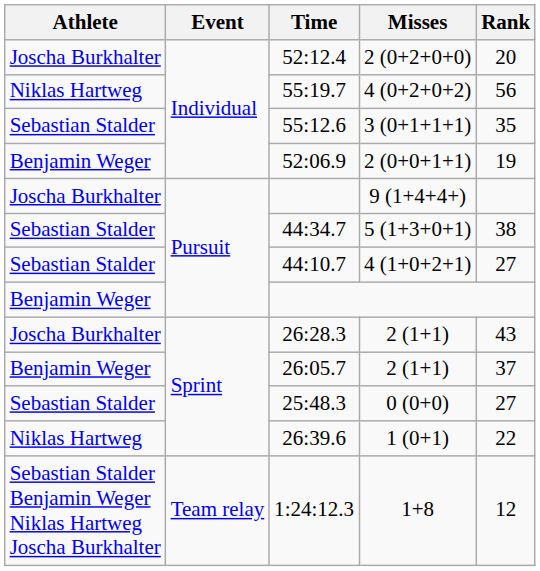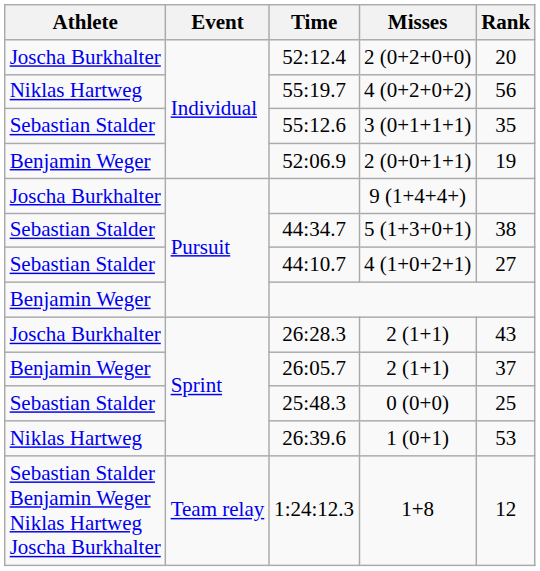25:48.3 | Rank: 27 -> 25
26:39.6 | Rank: 22 -> 53
